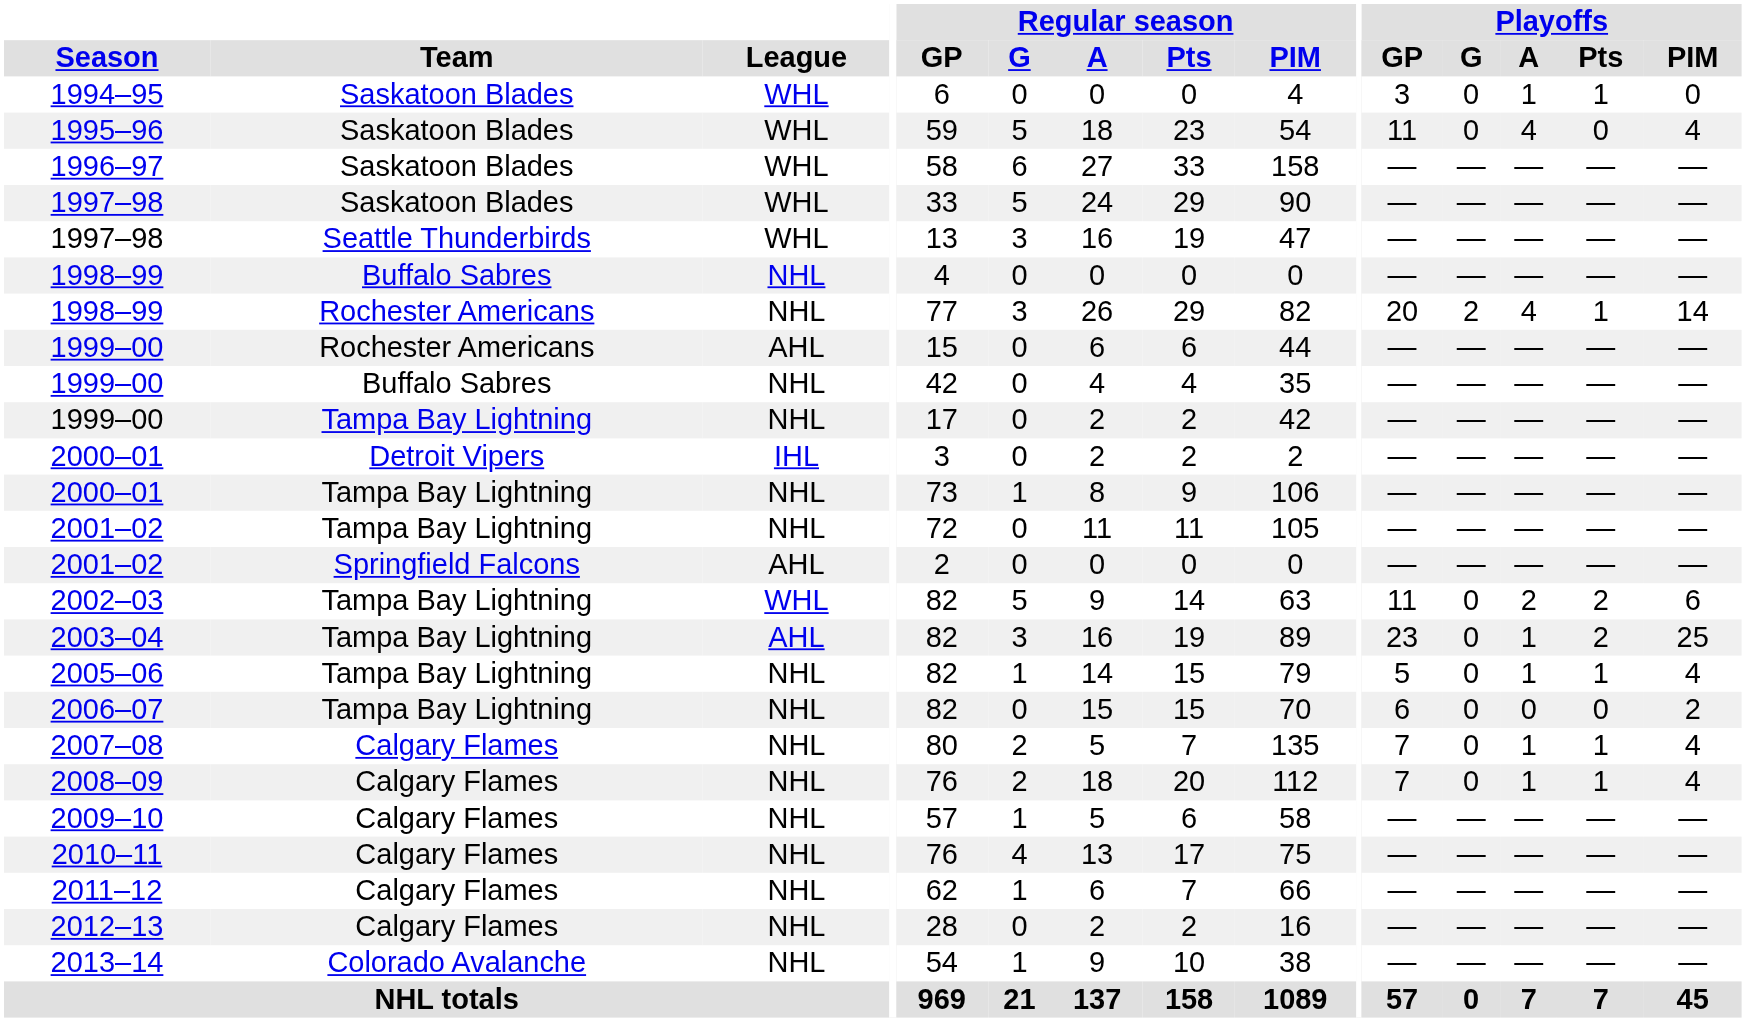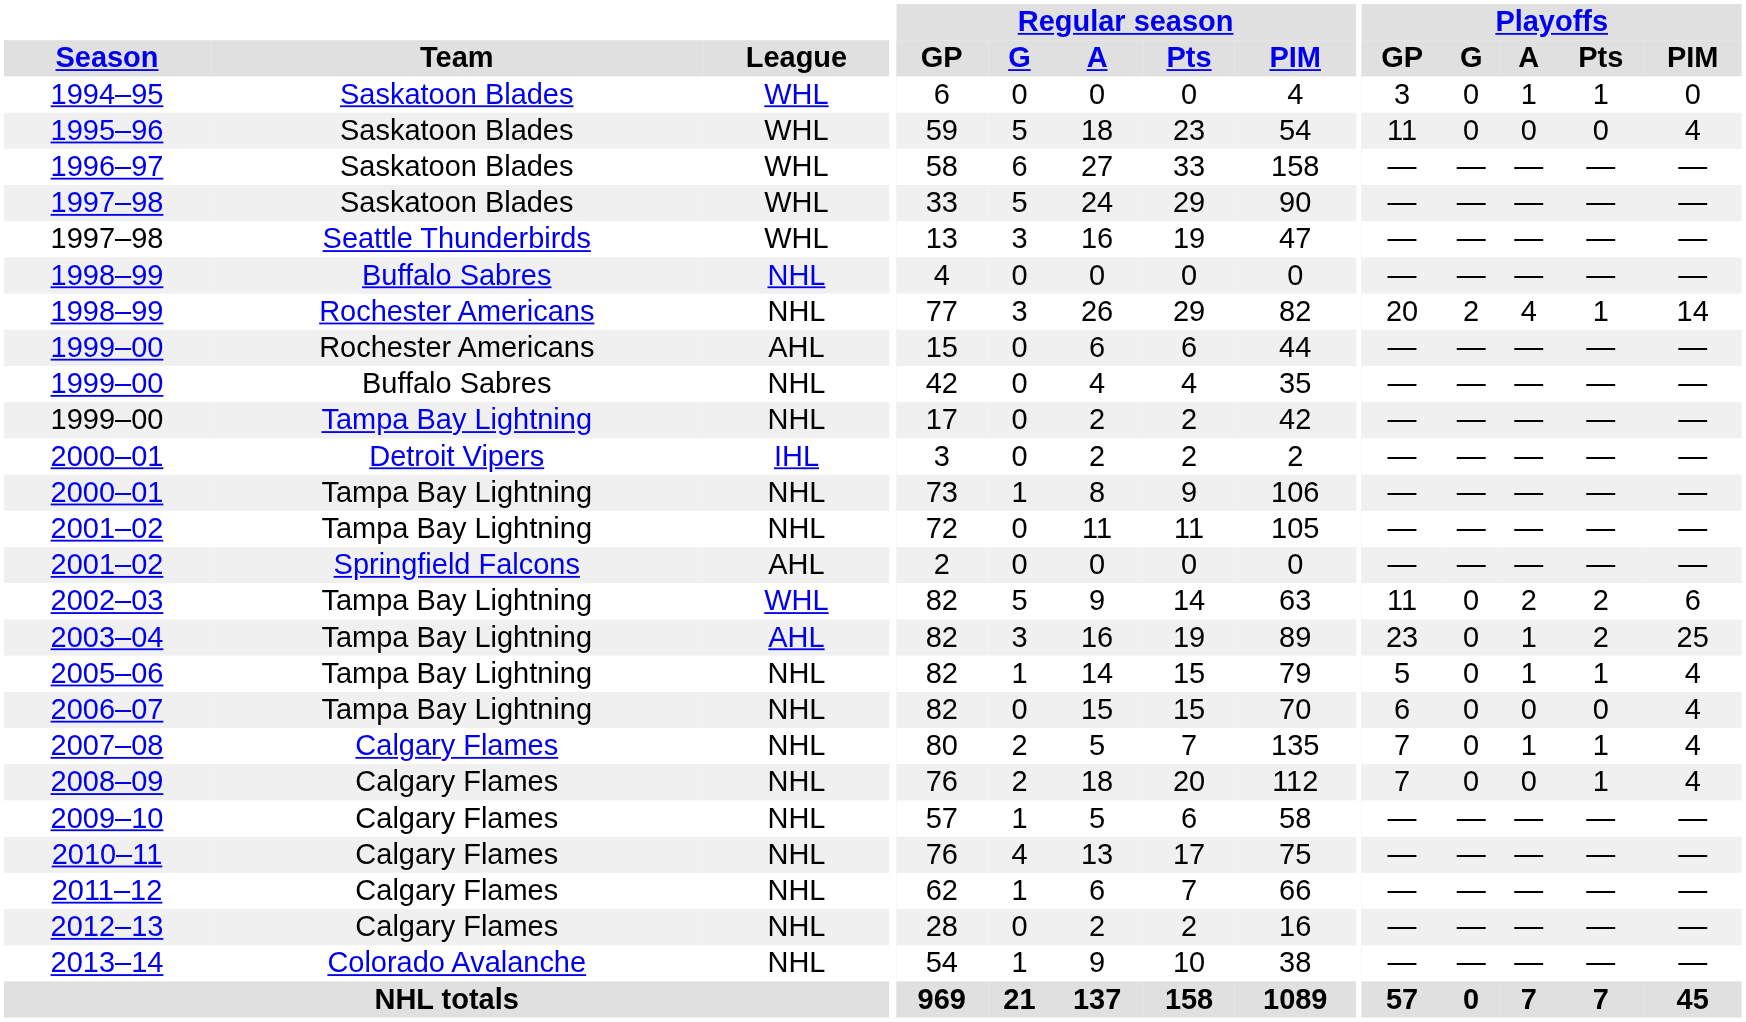1995–96 | Playoffs / A: 4 -> 0
2006–07 | Playoffs / PIM: 2 -> 4
2008–09 | Playoffs / A: 1 -> 0
